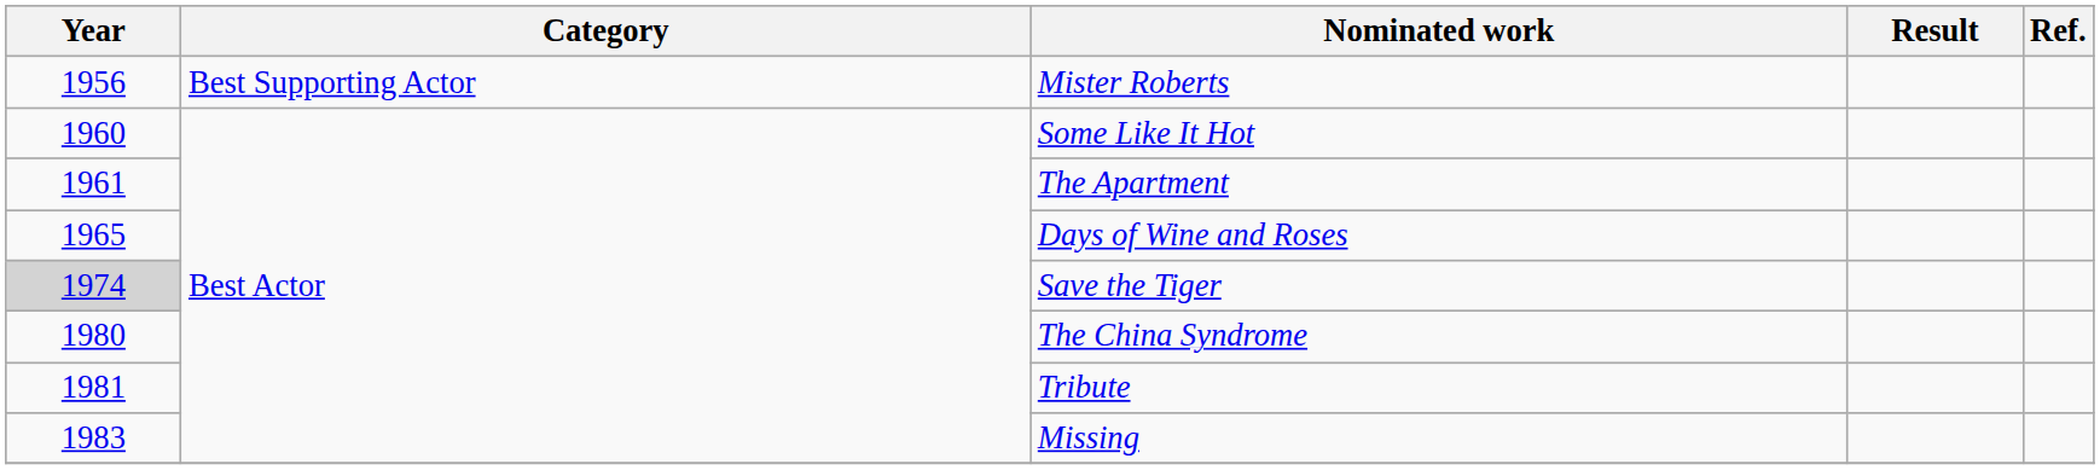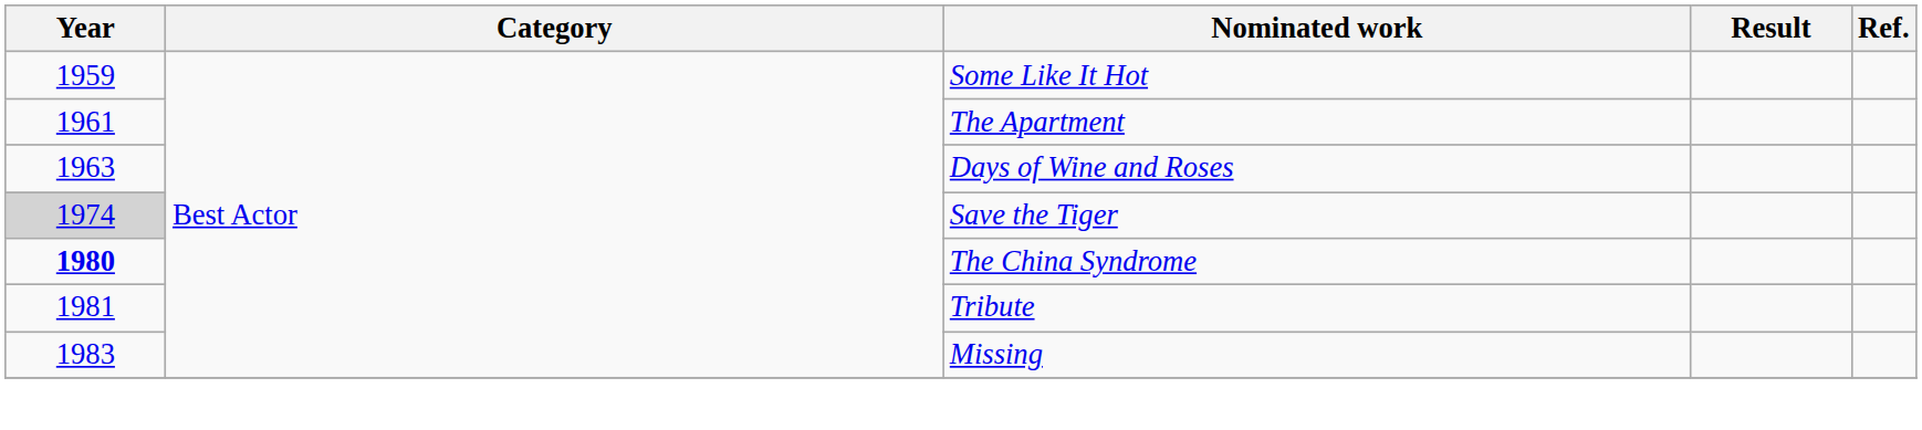- row: 1956 | Best Supporting Actor | Mister Roberts
Some Like It Hot | Year: 1960 -> 1959
Days of Wine and Roses | Year: 1965 -> 1963
The China Syndrome | Year: normal -> bold
